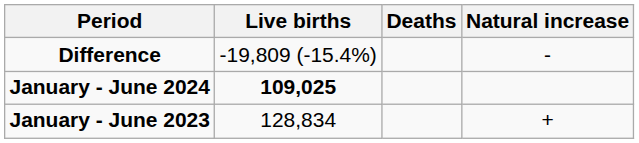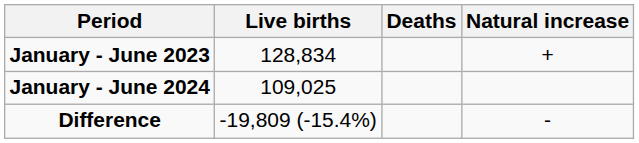rows swapped: January - June 2023 <-> Difference
January - June 2024 | Live births: bold -> normal
